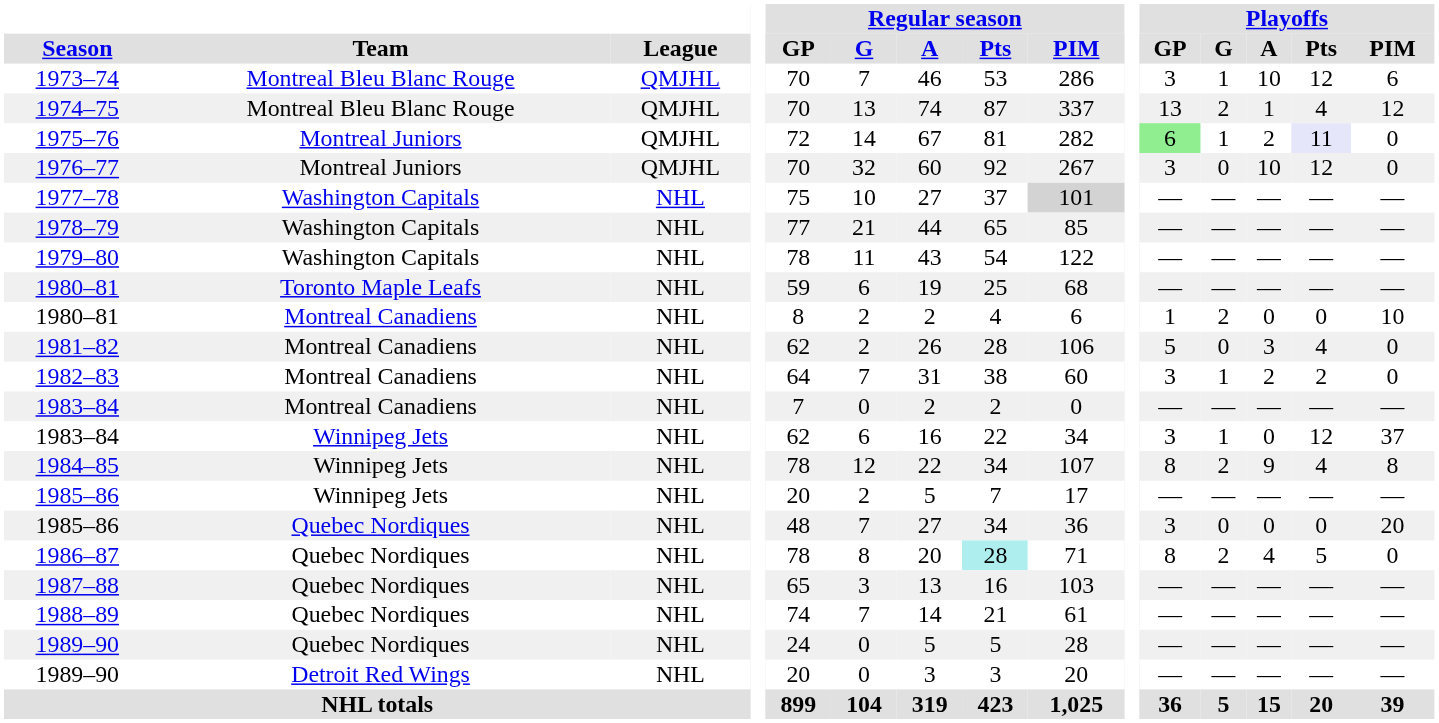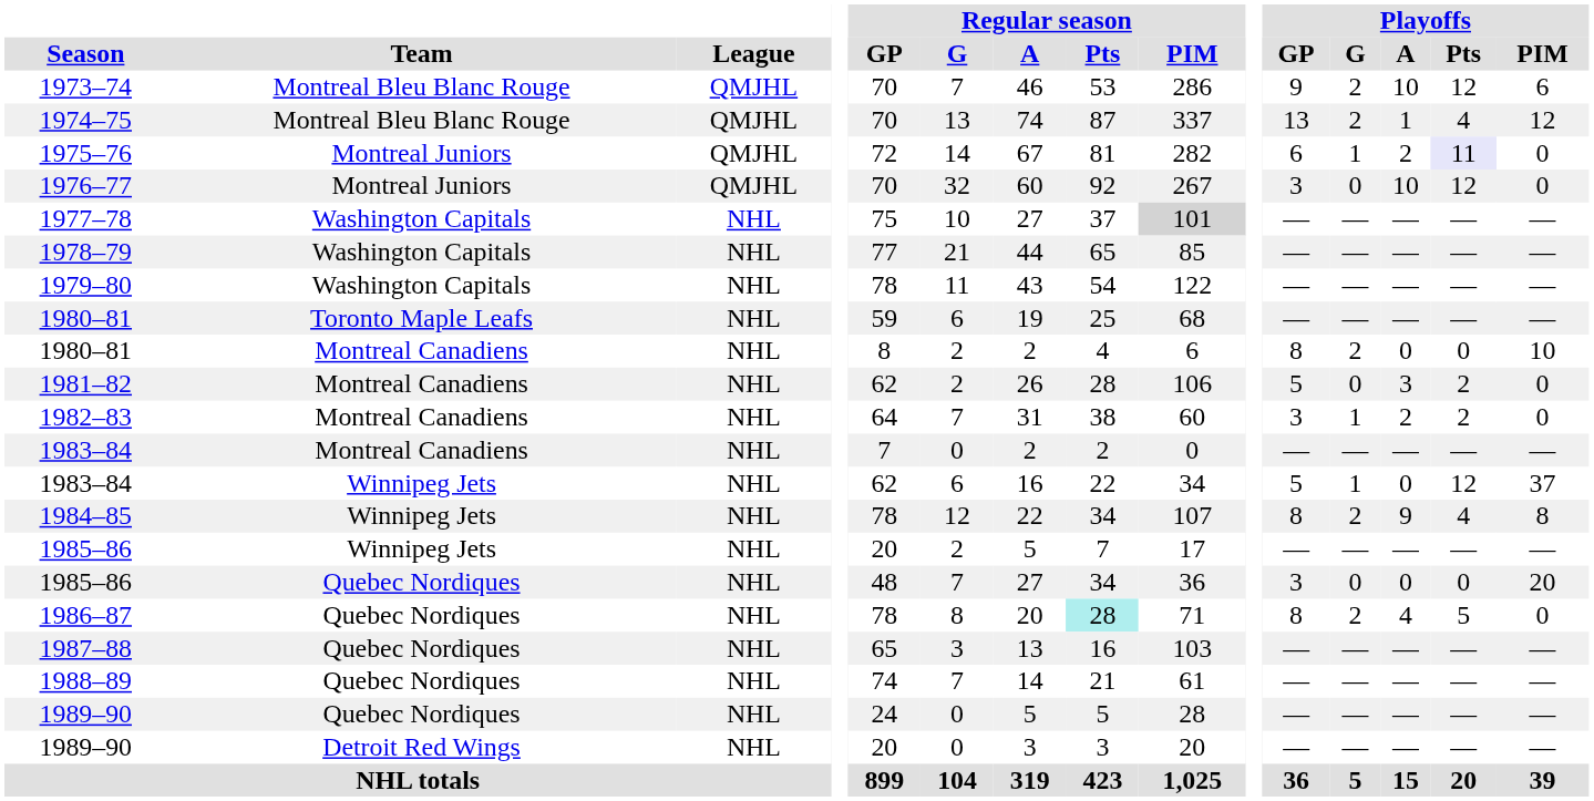1973–74 | Playoffs / GP: 3 -> 9
1973–74 | Playoffs / G: 1 -> 2
1975–76 | Playoffs / GP: lightgreen background -> no background
1980–81 / Montreal Canadiens | Playoffs / GP: 1 -> 8
1981–82 | Playoffs / Pts: 4 -> 2
1983–84 / Winnipeg Jets | Playoffs / GP: 3 -> 5
